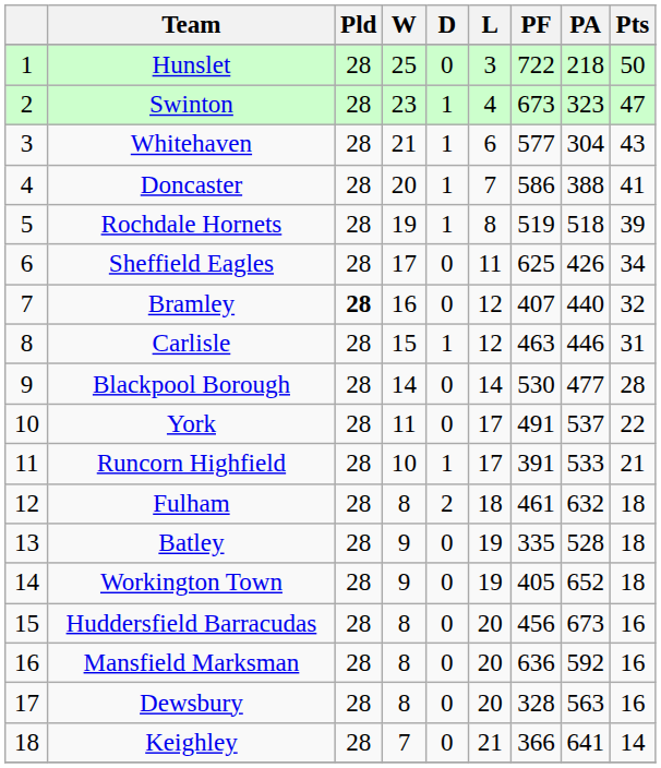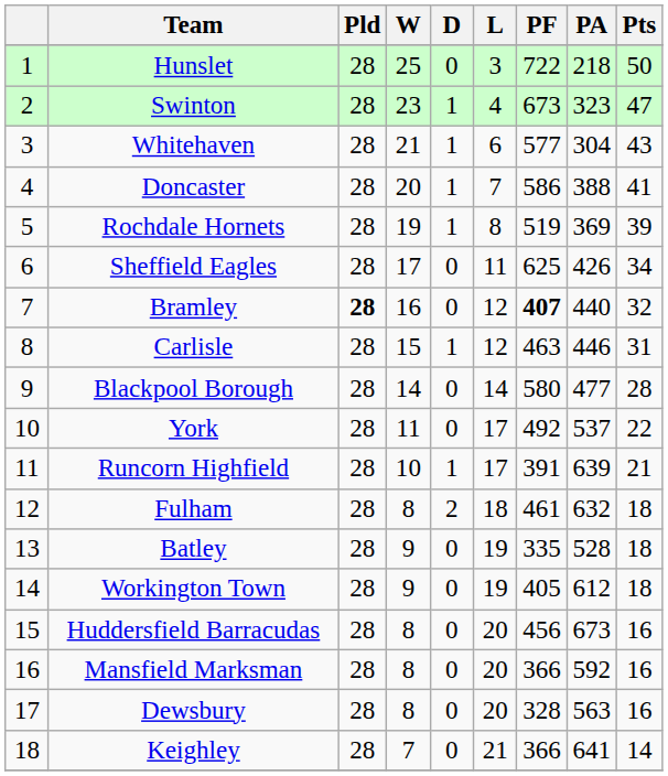Rochdale Hornets | PA: 518 -> 369
Bramley | PF: normal -> bold
Blackpool Borough | PF: 530 -> 580
York | PF: 491 -> 492
Runcorn Highfield | PA: 533 -> 639
Workington Town | PA: 652 -> 612
Mansfield Marksman | PF: 636 -> 366
